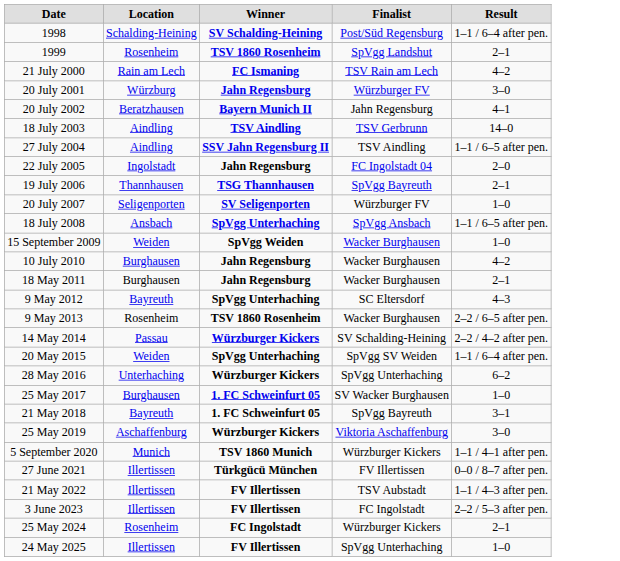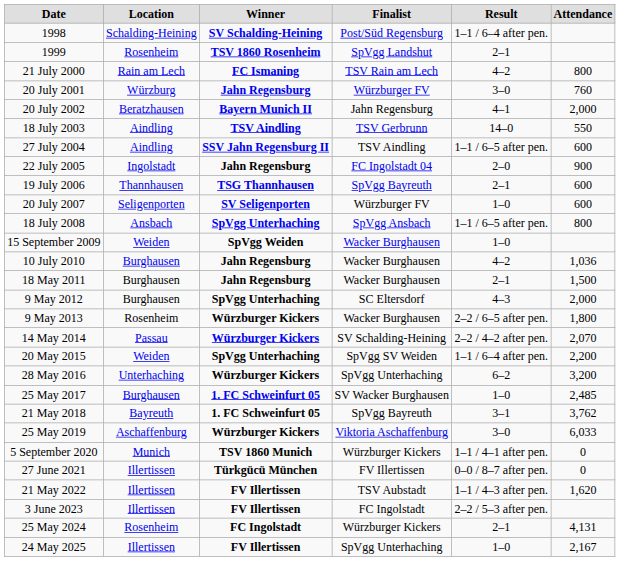+ column: Attendance | 800 | 760 | 2,000 | 550 | 600 | 900 | 600 | 600 | 800 | 1,036 | 1,500 | 2,000 | 1,800 | 2,070 | 2,200 | 3,200 | 2,485 | 3,762 | 6,033 | 0 | 0 | 1,620 | 4,131 | 2,167
9 May 2012 | Location: Bayreuth -> Burghausen
9 May 2013 | Winner: TSV 1860 Rosenheim -> Würzburger Kickers
